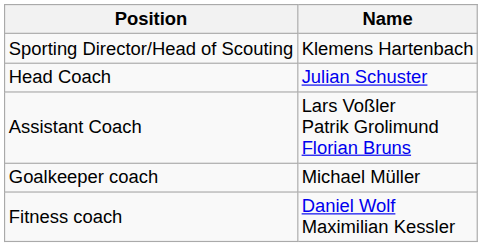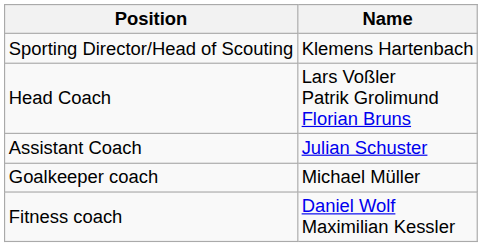Head Coach | Name: Julian Schuster -> Lars Voßler Patrik Grolimund Florian Bruns
Assistant Coach | Name: Lars Voßler Patrik Grolimund Florian Bruns -> Julian Schuster
